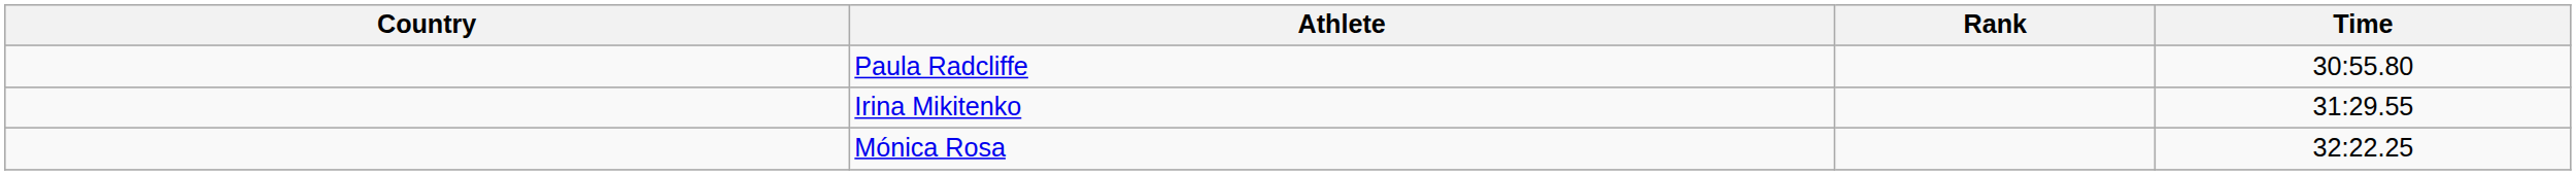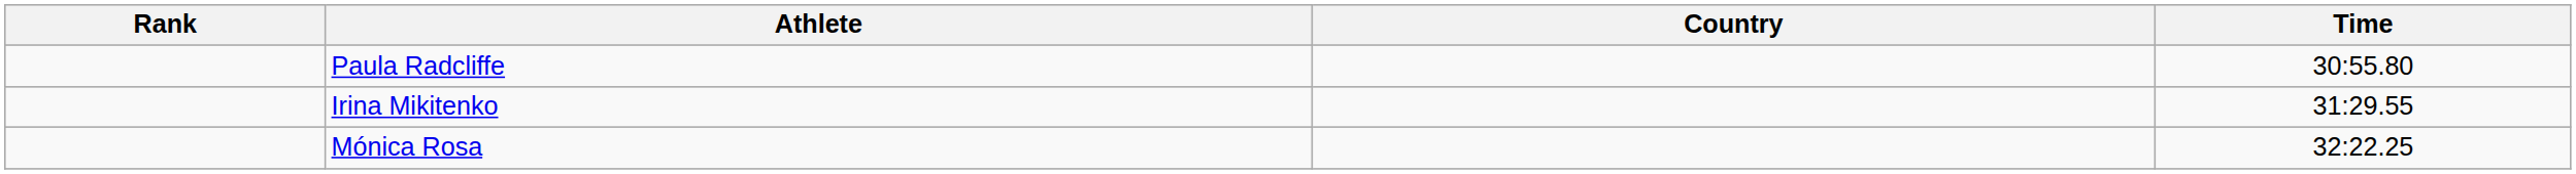columns swapped: Rank <-> Country
